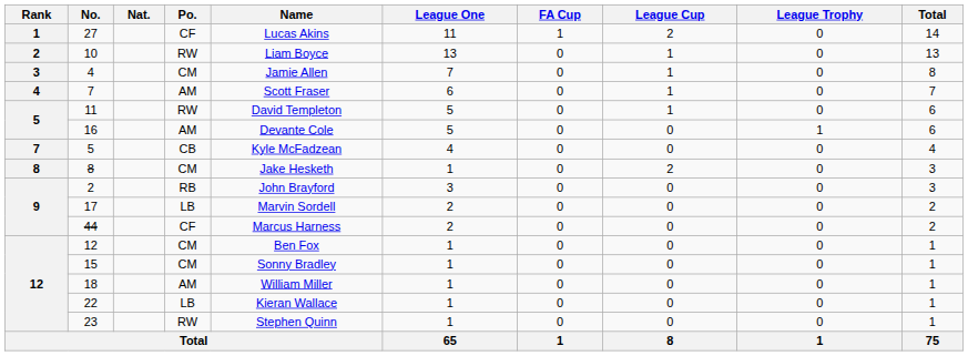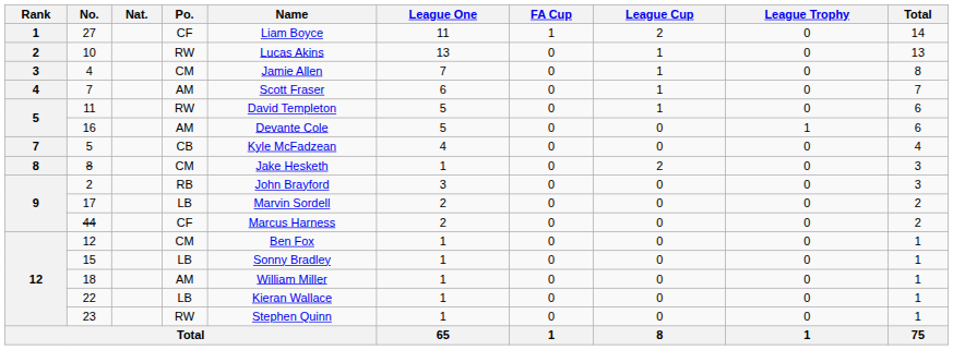27 | Name: Lucas Akins -> Liam Boyce
10 | Name: Liam Boyce -> Lucas Akins
15 | Po.: CM -> LB
